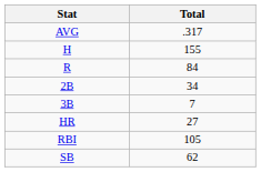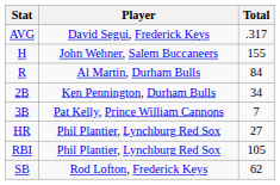+ column: Player | David Segui, Frederick Keys | John Wehner, Salem Buccaneers | Al Martin, Durham Bulls | Ken Pennington, Durham Bulls | Pat Kelly, Prince William Cannons | Phil Plantier, Lynchburg Red Sox | Phil Plantier, Lynchburg Red Sox | Rod Lofton, Frederick Keys
